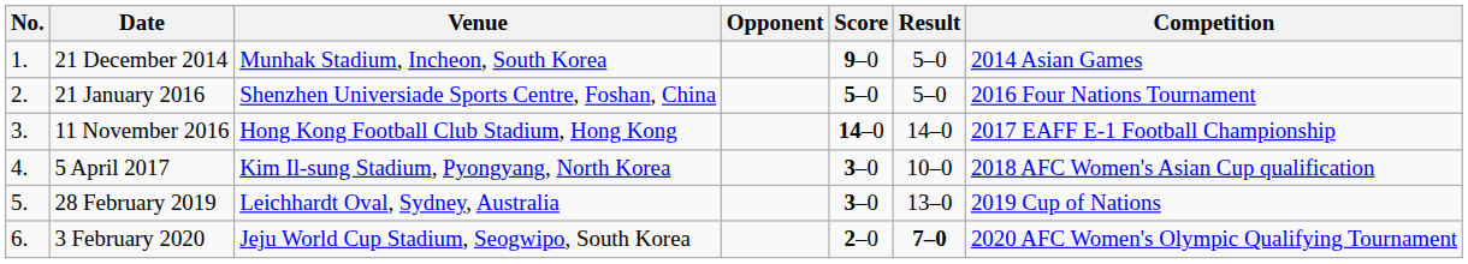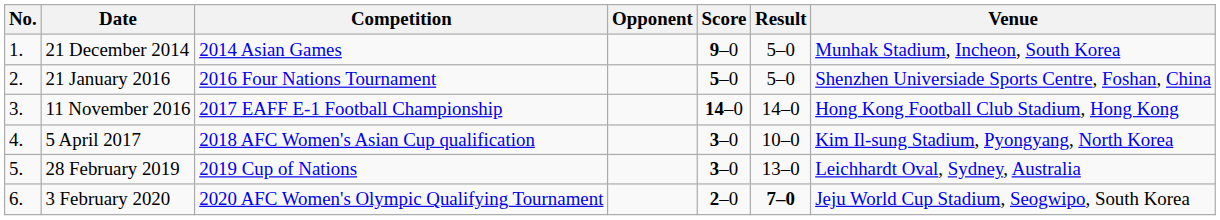columns swapped: Venue <-> Competition
